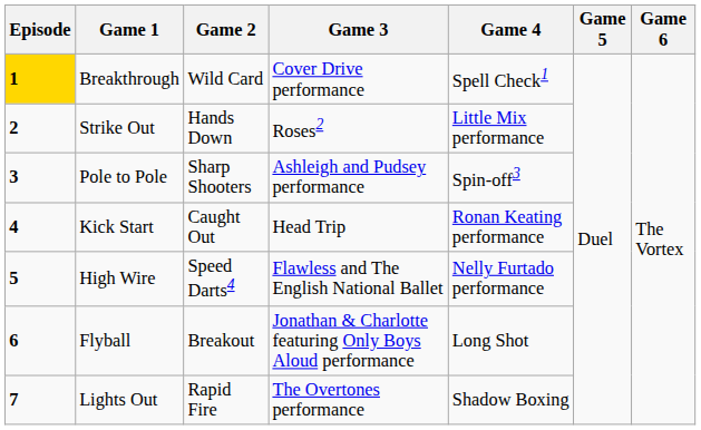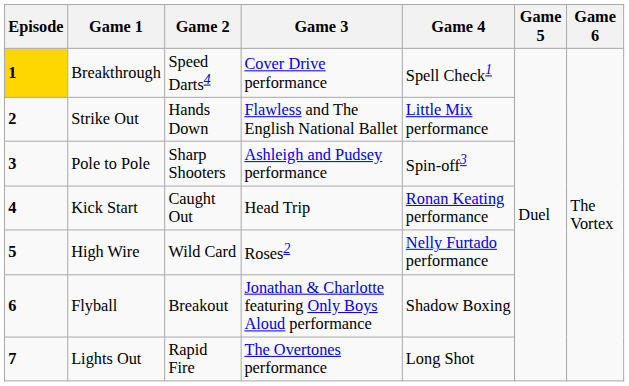Breakthrough | Game 2: Wild Card -> Speed Darts4
Strike Out | Game 3: Roses2 -> Flawless and The English National Ballet
High Wire | Game 2: Speed Darts4 -> Wild Card
High Wire | Game 3: Flawless and The English National Ballet -> Roses2
Flyball | Game 4: Long Shot -> Shadow Boxing
Lights Out | Game 4: Shadow Boxing -> Long Shot
